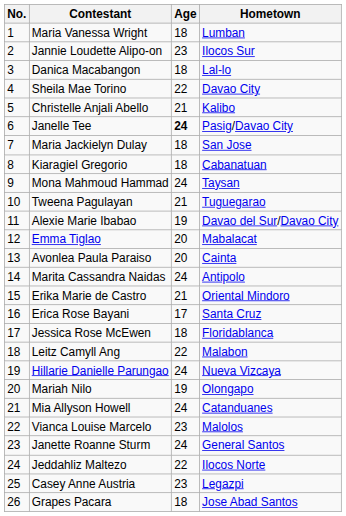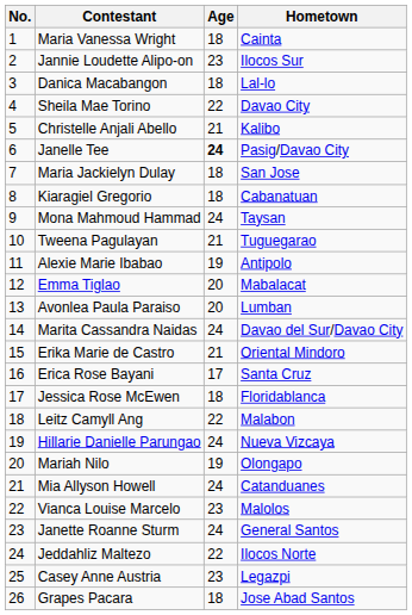Maria Vanessa Wright | Hometown: Lumban -> Cainta
Alexie Marie Ibabao | Hometown: Davao del Sur/Davao City -> Antipolo
Avonlea Paula Paraiso | Hometown: Cainta -> Lumban
Marita Cassandra Naidas | Hometown: Antipolo -> Davao del Sur/Davao City
